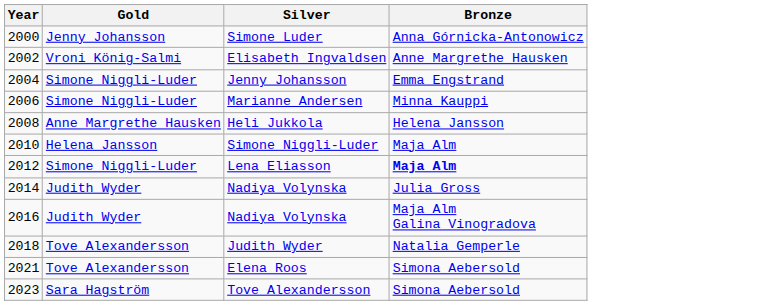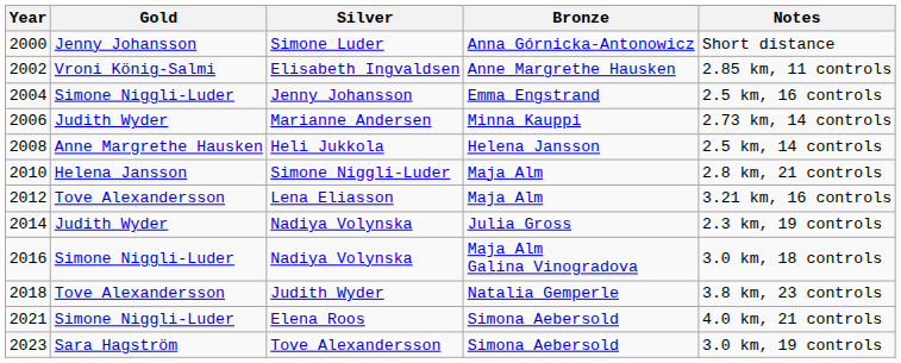+ column: Notes | Short distance | 2.85 km, 11 controls | 2.5 km, 16 controls | 2.73 km, 14 controls | 2.5 km, 14 controls | 2.8 km, 21 controls | 3.21 km, 16 controls | 2.3 km, 19 controls | 3.0 km, 18 controls | 3.8 km, 23 controls | 4.0 km, 21 controls | 3.0 km, 19 controls
Marianne Andersen | Gold: Simone Niggli-Luder -> Judith Wyder
Lena Eliasson | Gold: Simone Niggli-Luder -> Tove Alexandersson
Lena Eliasson | Bronze: bold -> normal
2016 / Nadiya Volynska | Gold: Judith Wyder -> Simone Niggli-Luder
Elena Roos | Gold: Tove Alexandersson -> Simone Niggli-Luder
